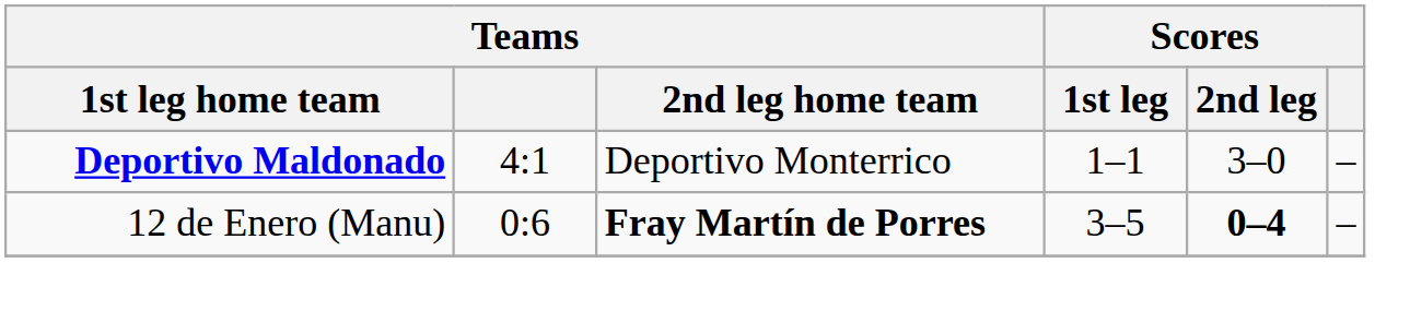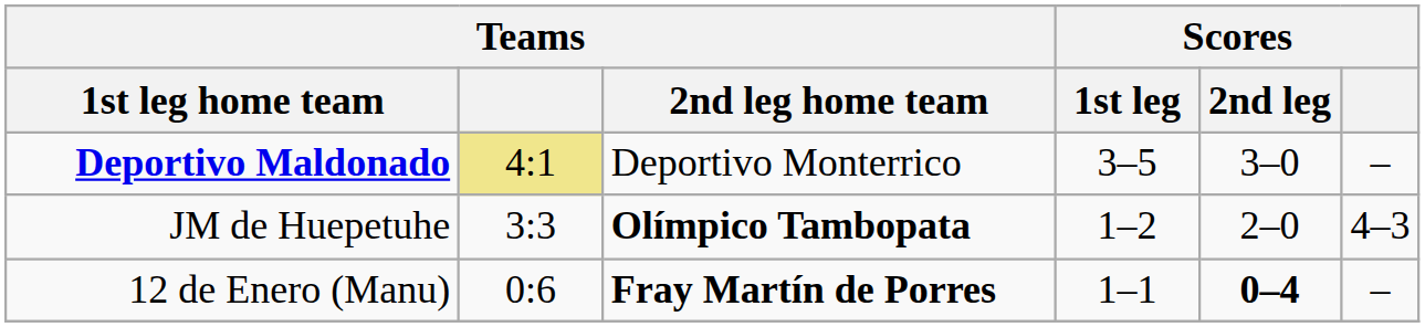Deportivo Maldonado | Teams: no background -> khaki background
Deportivo Maldonado | Scores / 1st leg: 1–1 -> 3–5
+ row: JM de Huepetuhe | 3:3 | Olímpico Tambopata | 1–2 | 2–0 | 4–3
12 de Enero (Manu) | Scores / 1st leg: 3–5 -> 1–1
